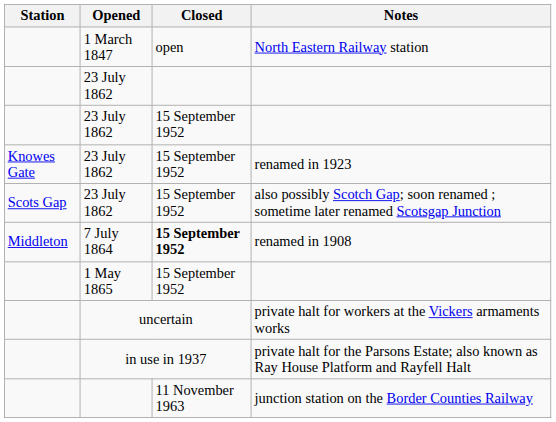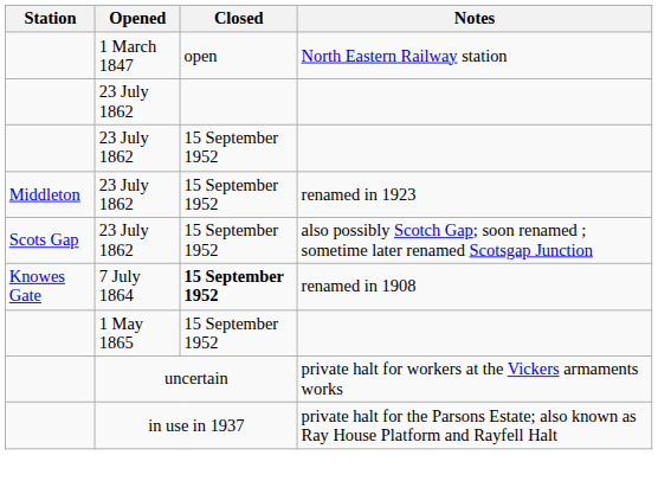renamed in 1923 | Station: Knowes Gate -> Middleton
renamed in 1908 | Station: Middleton -> Knowes Gate
- row: 11 November 1963 | junction station on the Border Counties Railway
